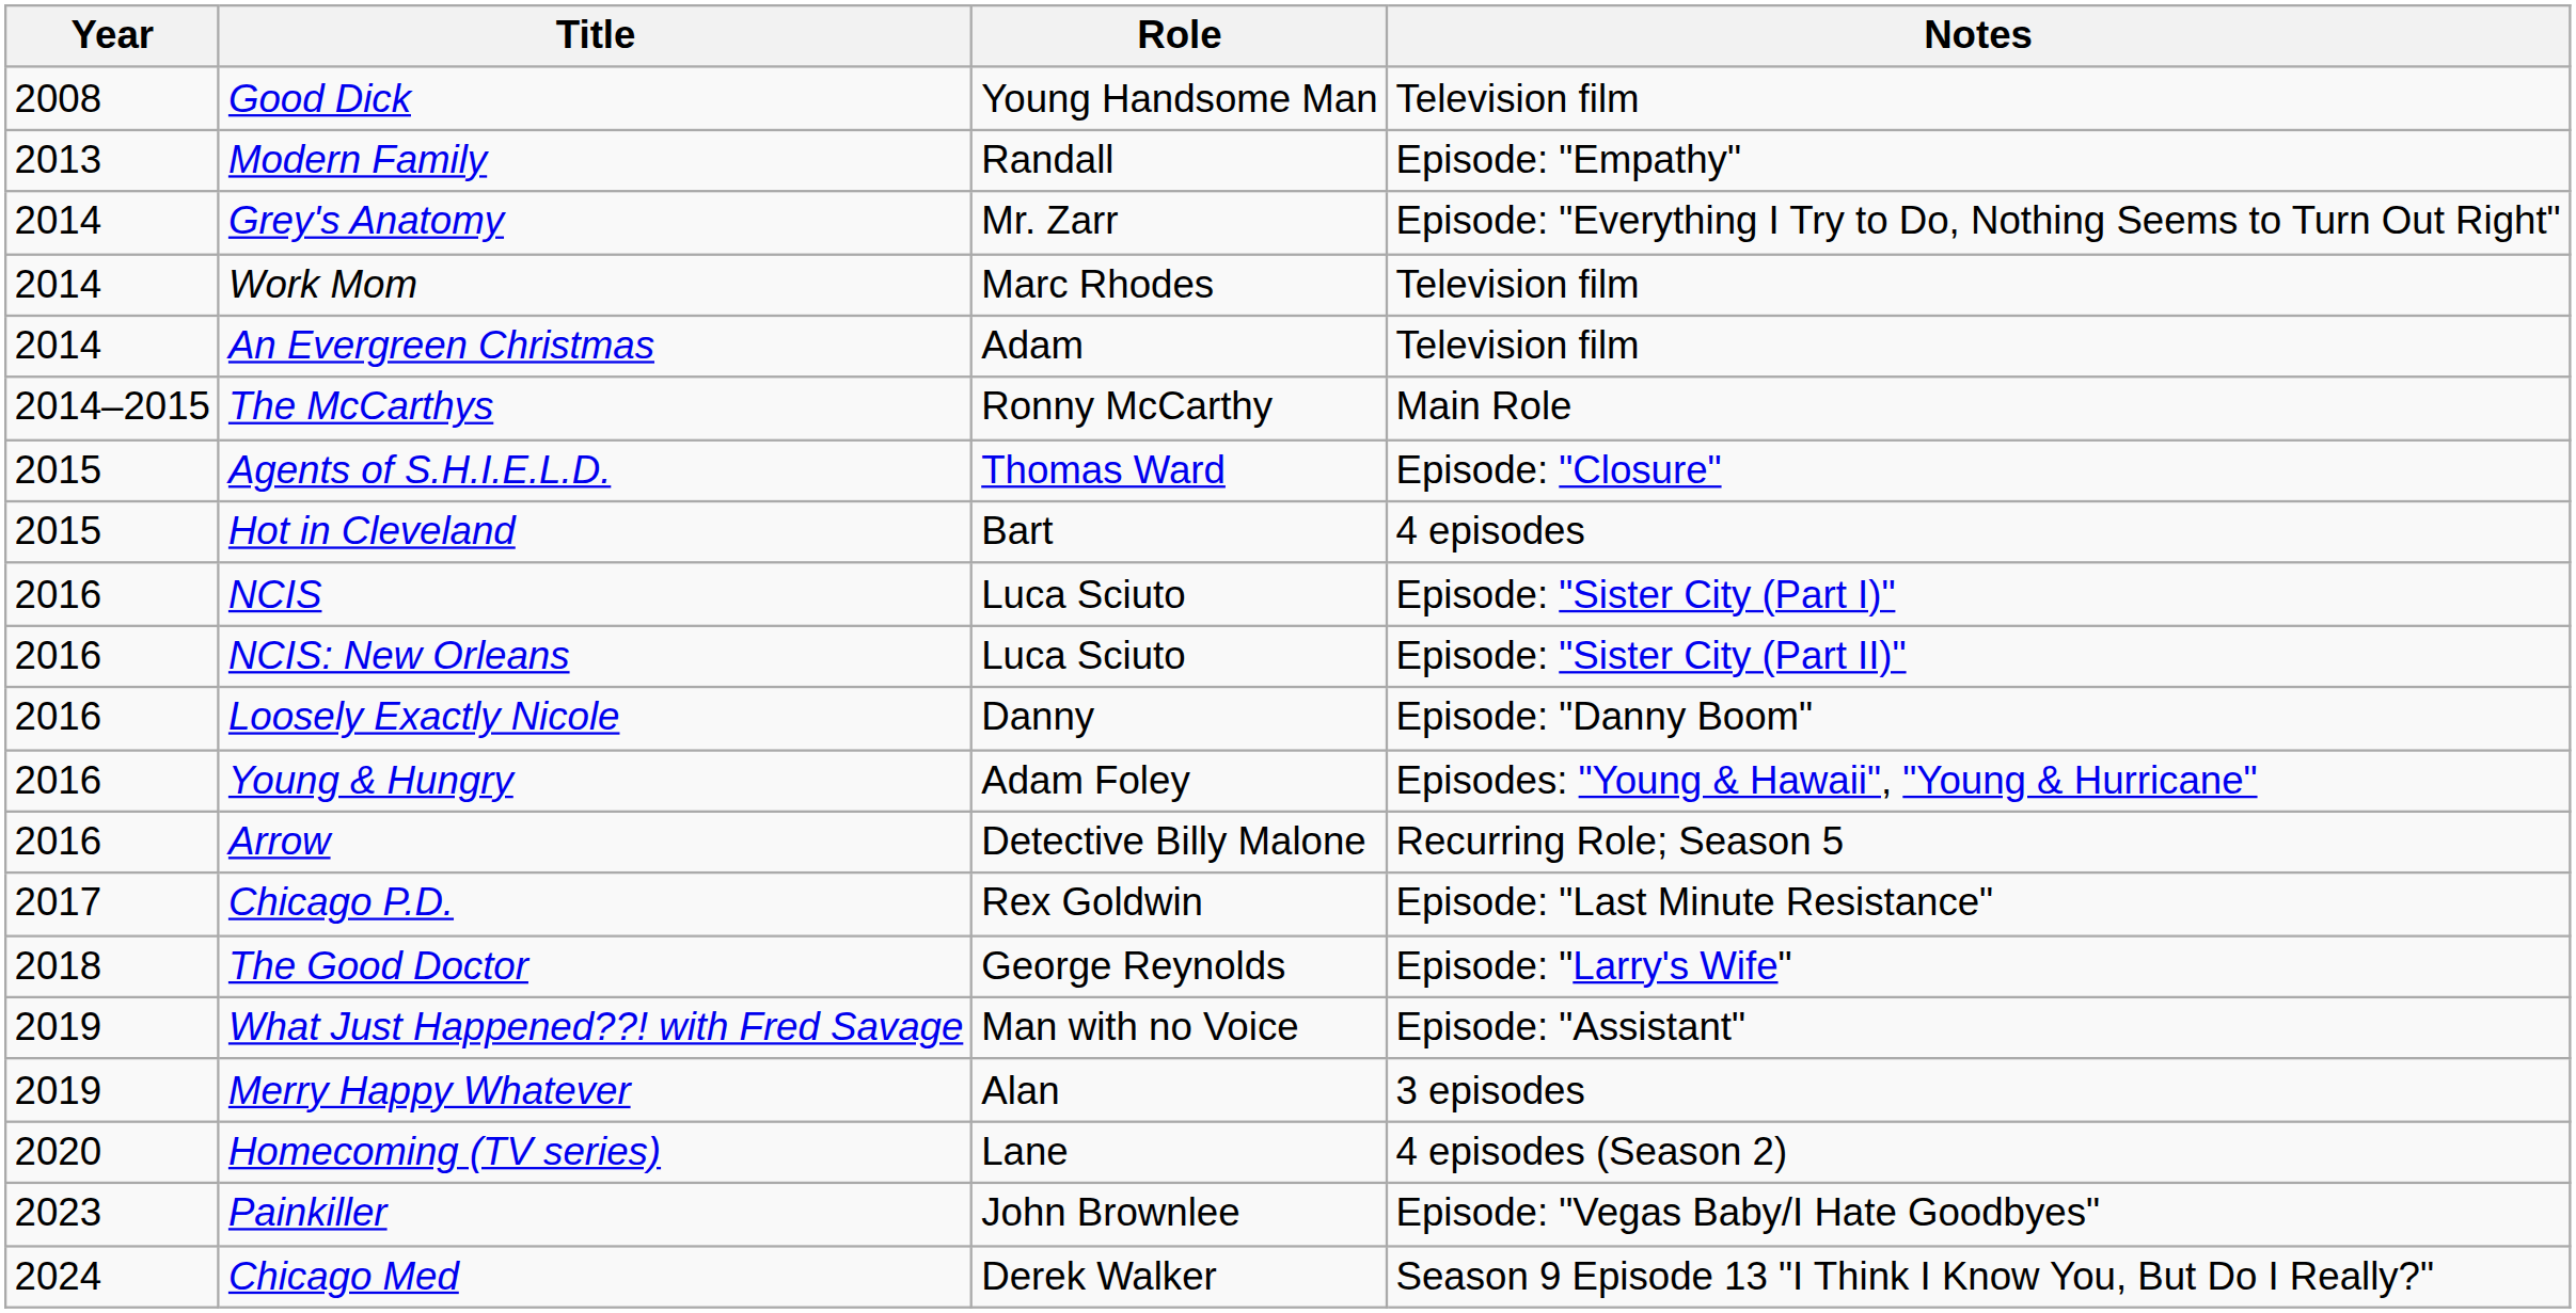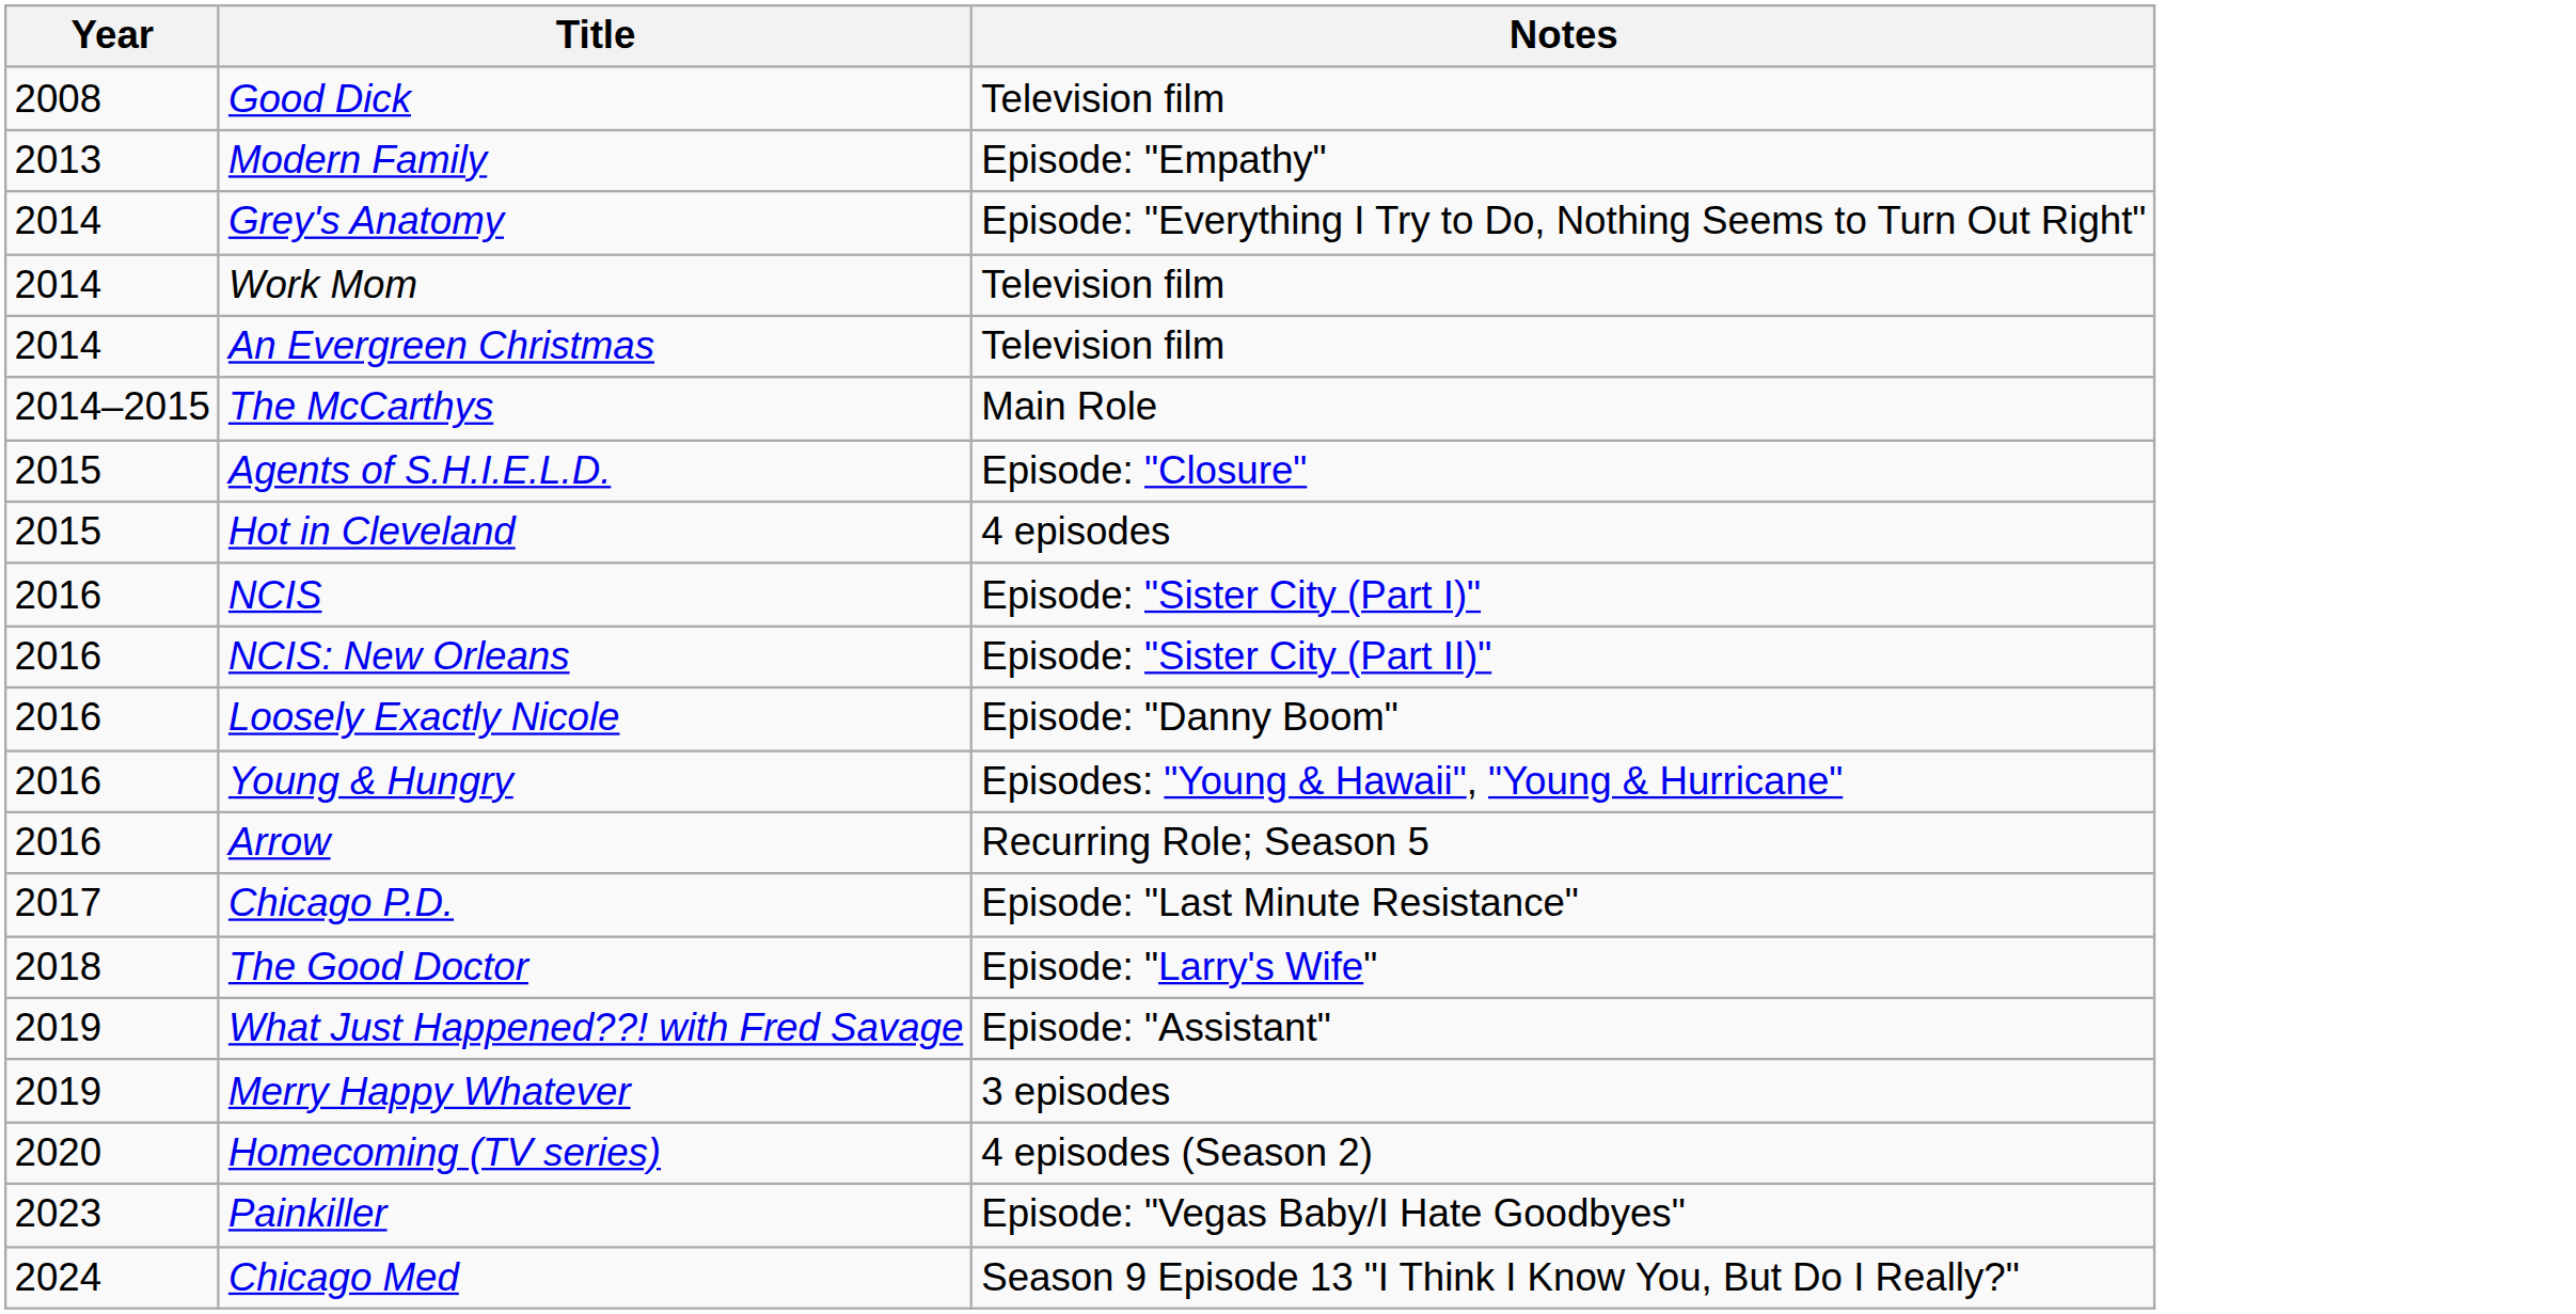- column: Role | Young Handsome Man | Randall | Mr. Zarr | Marc Rhodes | Adam | Ronny McCarthy | Thomas Ward | Bart | Luca Sciuto | Luca Sciuto | Danny | Adam Foley | Detective Billy Malone | Rex Goldwin | George Reynolds | Man with no Voice | Alan | Lane | John Brownlee | Derek Walker
